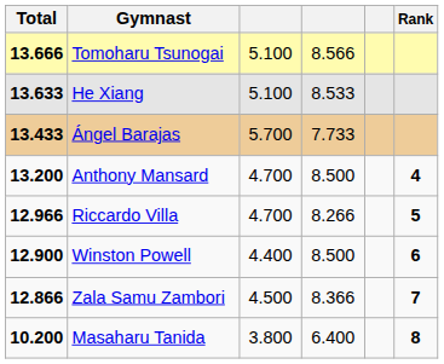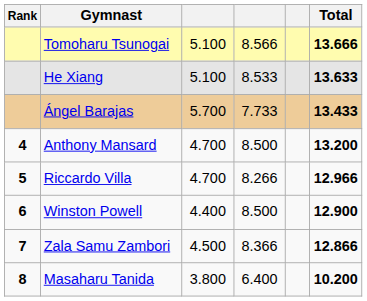columns swapped: Rank <-> Total
